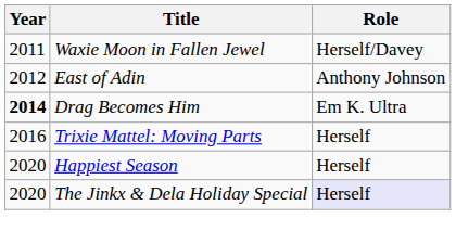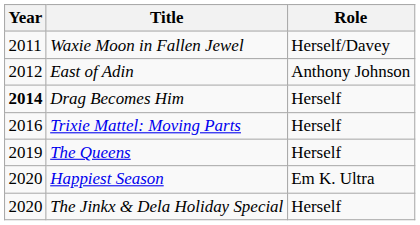Drag Becomes Him | Role: Em K. Ultra -> Herself
+ row: 2019 | The Queens | Herself
Happiest Season | Role: Herself -> Em K. Ultra
The Jinkx & Dela Holiday Special | Role: lavender background -> no background
